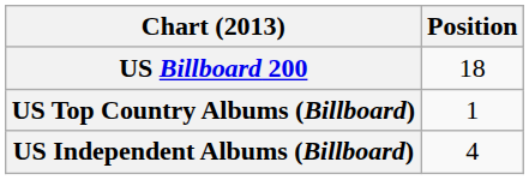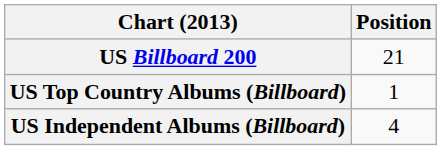US Billboard 200 | Position: 18 -> 21
